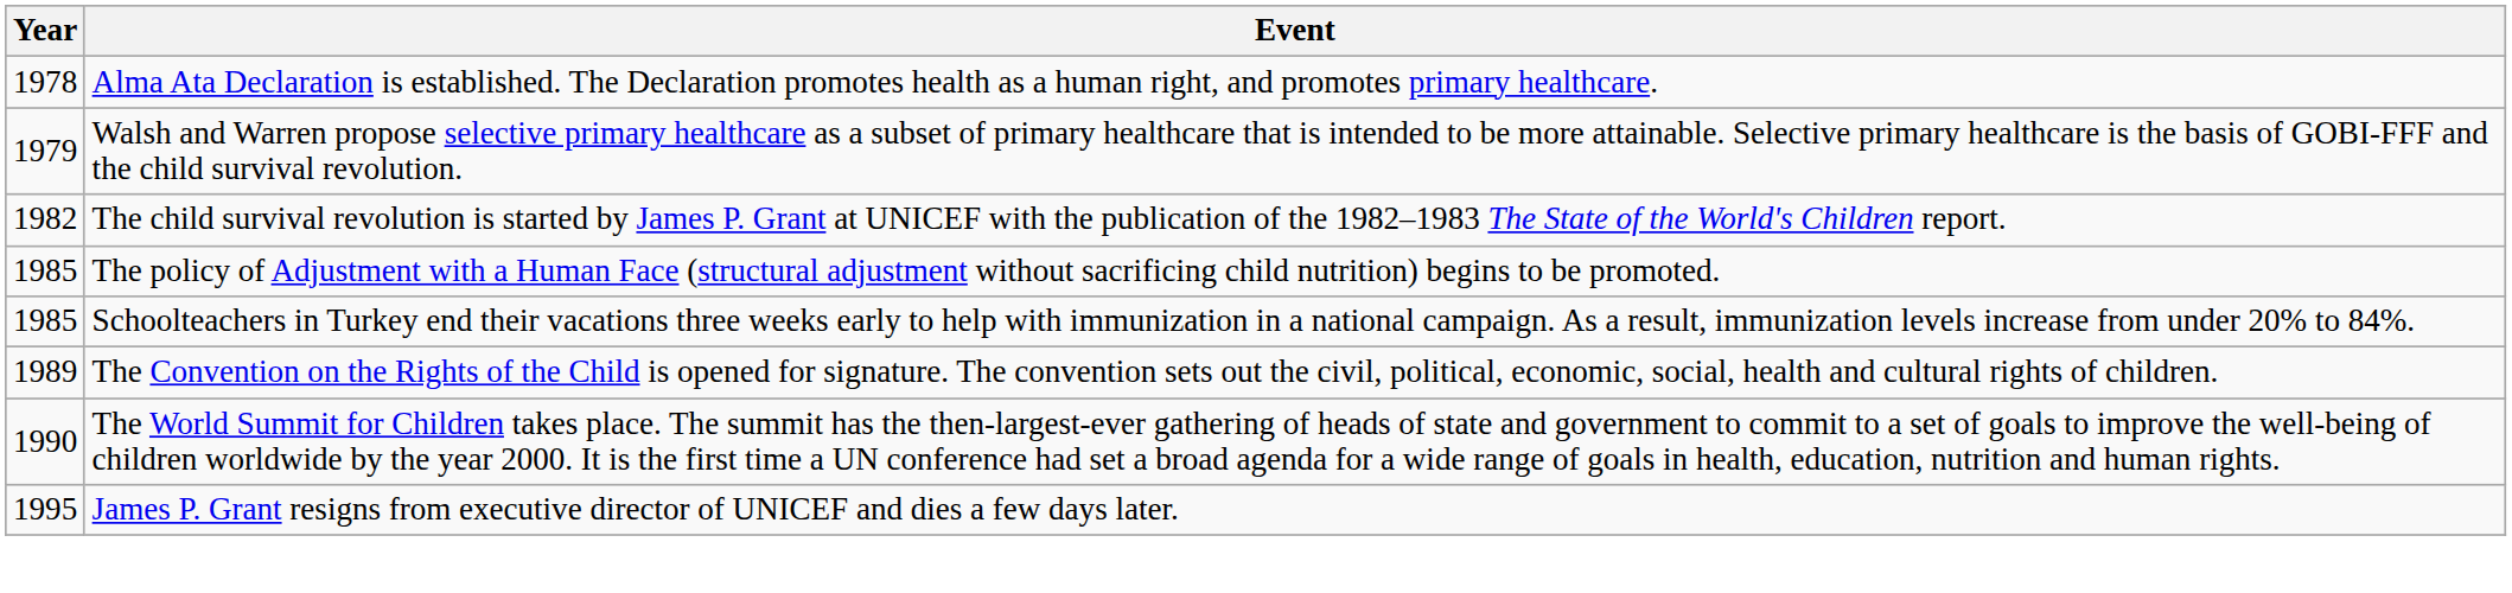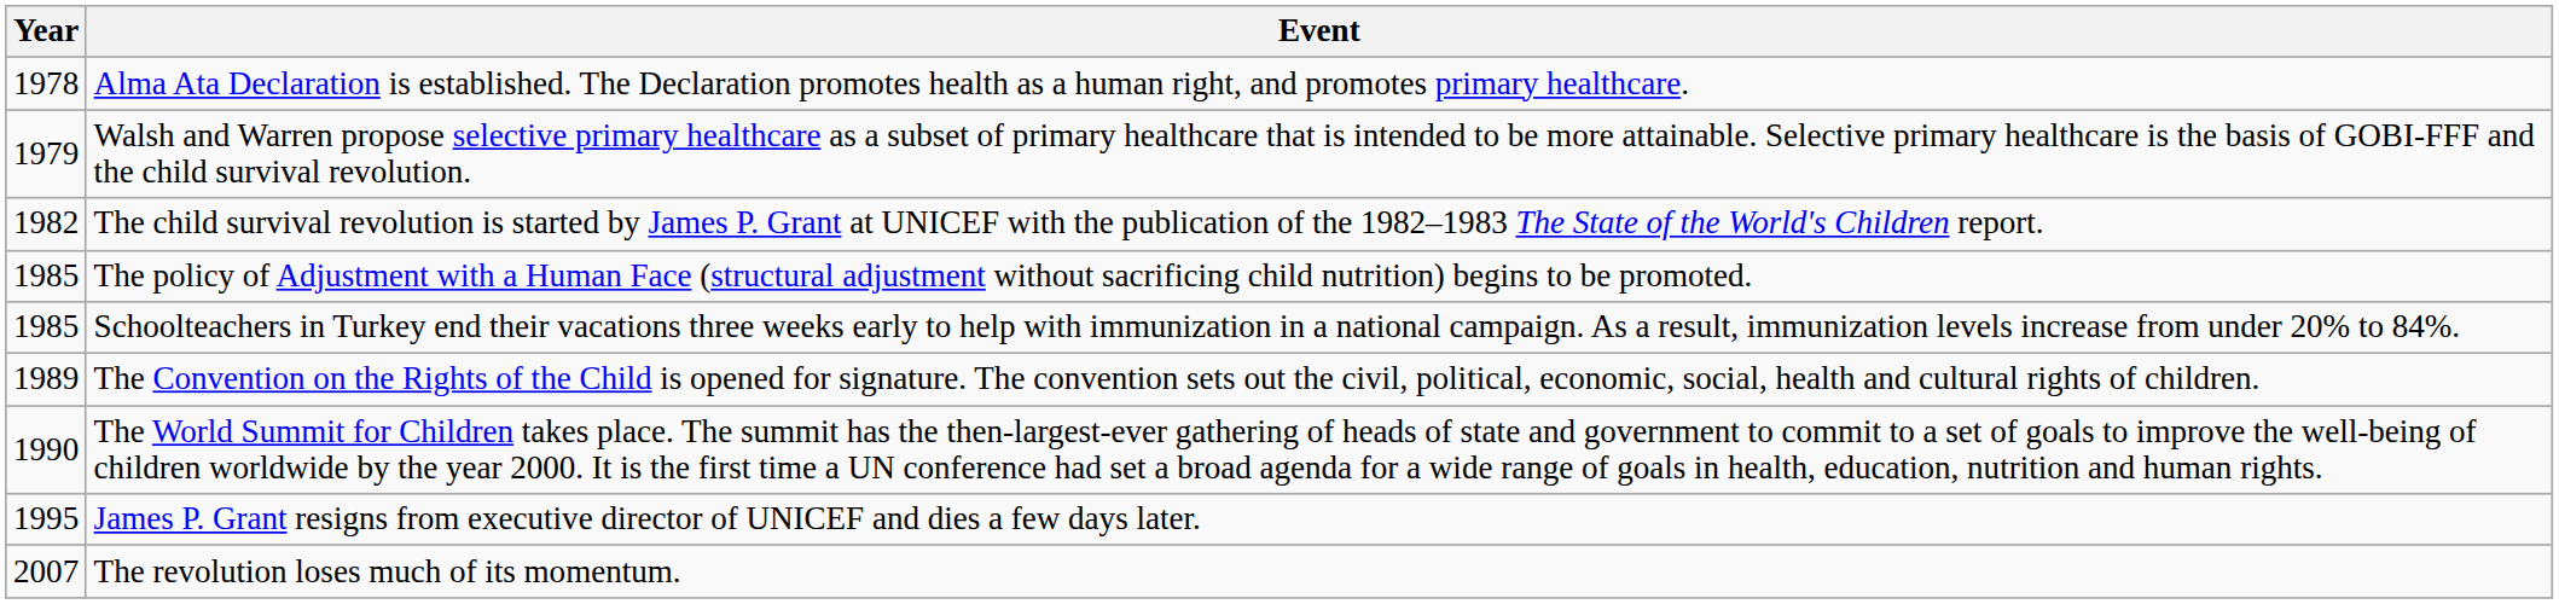+ row: 2007 | The revolution loses much of its momentum.
